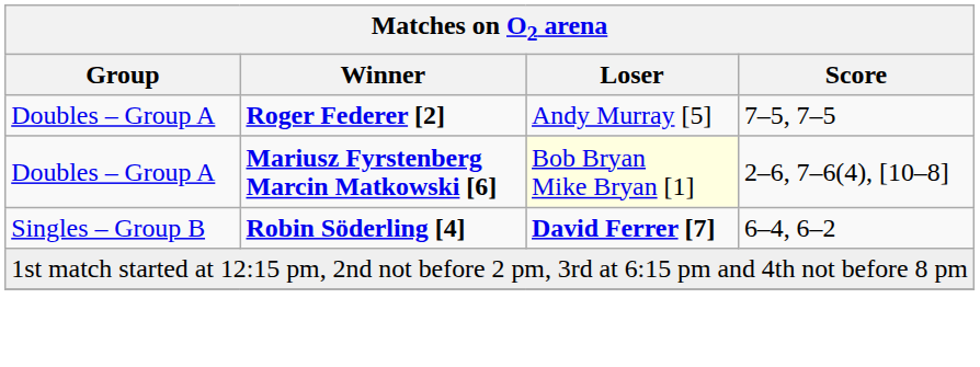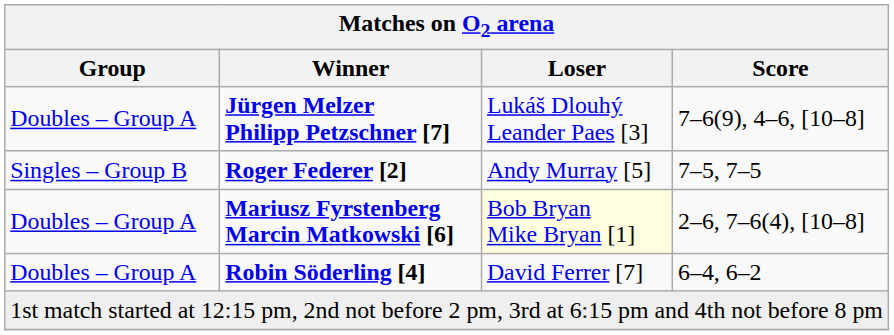+ row: Doubles – Group A | Jürgen Melzer Philipp Petzschner [7] | Lukáš Dlouhý Leander Paes [3] | 7–6(9), 4–6, [10–8]
Roger Federer [2] | Group: Doubles – Group A -> Singles – Group B
Robin Söderling [4] | Group: Singles – Group B -> Doubles – Group A
Robin Söderling [4] | Loser: bold -> normal
